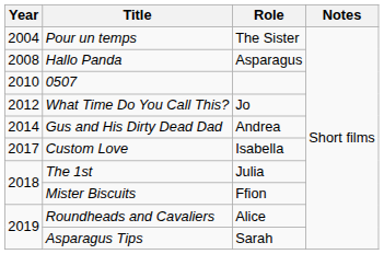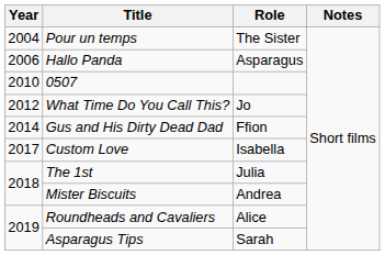Hallo Panda | Year: 2008 -> 2006
Gus and His Dirty Dead Dad | Role: Andrea -> Ffion
Mister Biscuits | Role: Ffion -> Andrea
